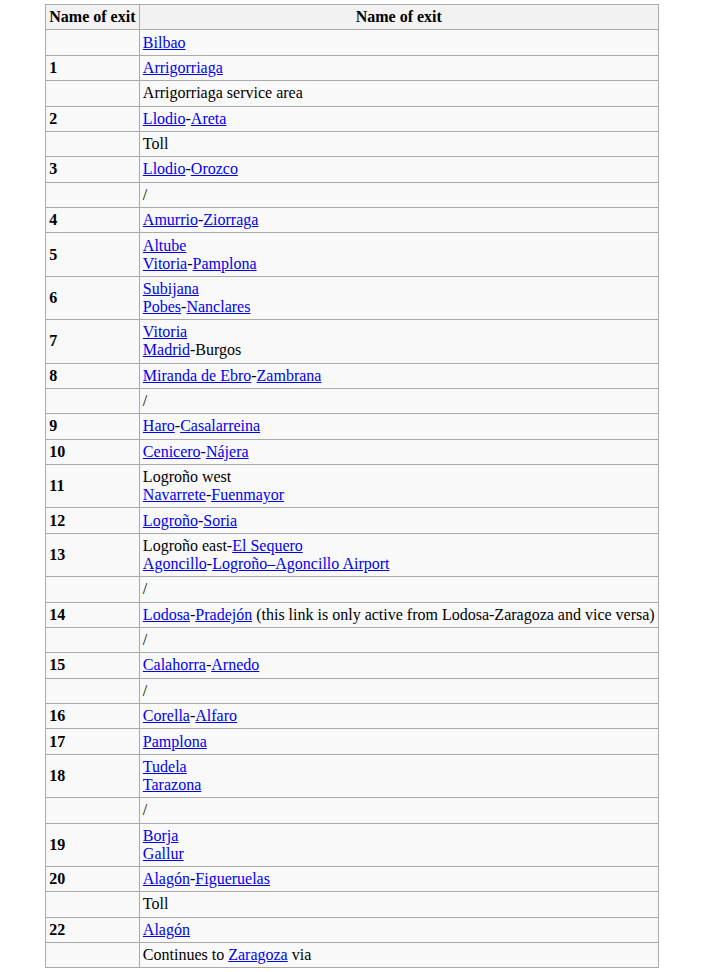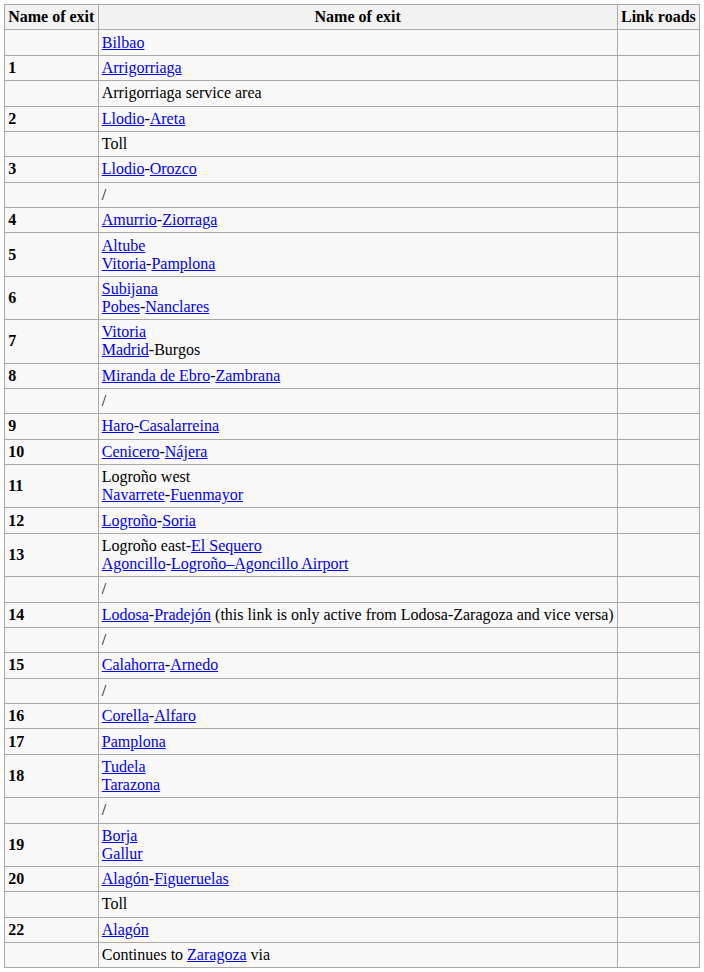+ column: Link roads
